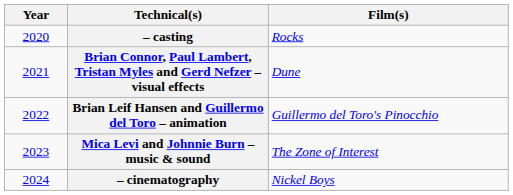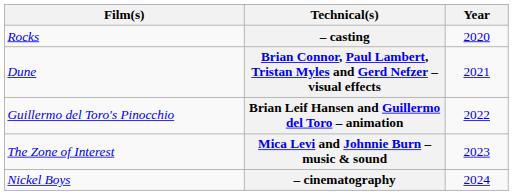columns swapped: Year <-> Film(s)
